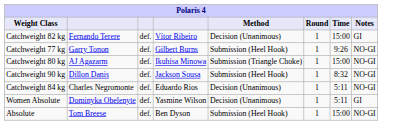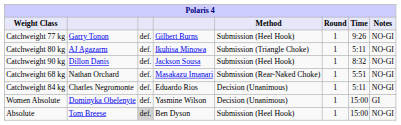- row: Catchweight 82 kg | Fernando Terere | def. | Vítor Ribeiro | Decision (Unanimous) | 1 | 15:00 | GI
Catchweight 80 kg | Time: 15:00 -> 5:11
+ row: Catchweight 68 kg | Nathan Orchard | def. | Masakazu Imanari | Submission (Rear-Naked Choke) | 1 | 5:51 | NO-GI
Women Absolute | Time: 5:11 -> 15:00
Absolute | column 3: no background -> lightgrey background
